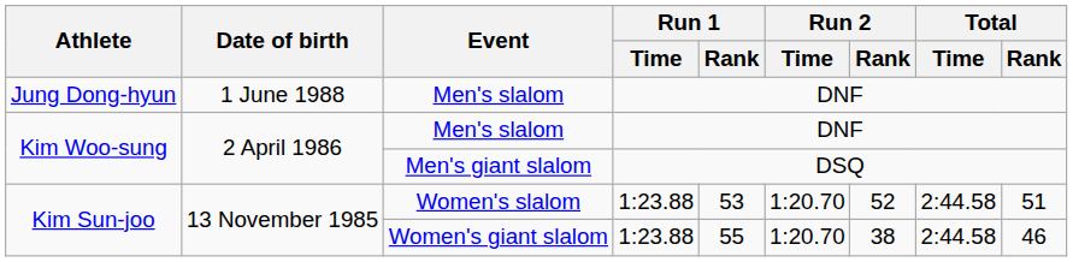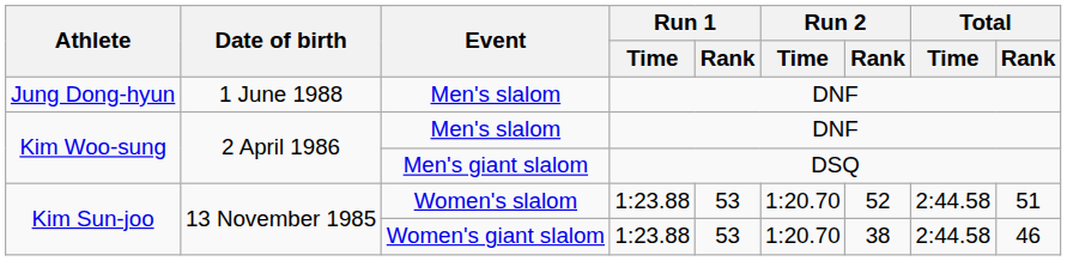Women's giant slalom | Run 1 / Rank: 55 -> 53
